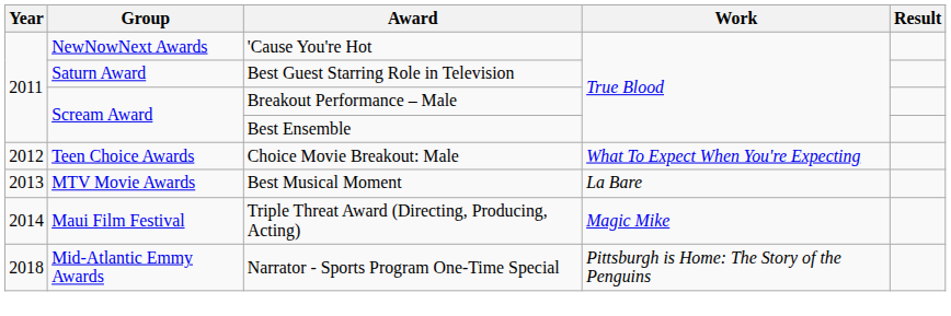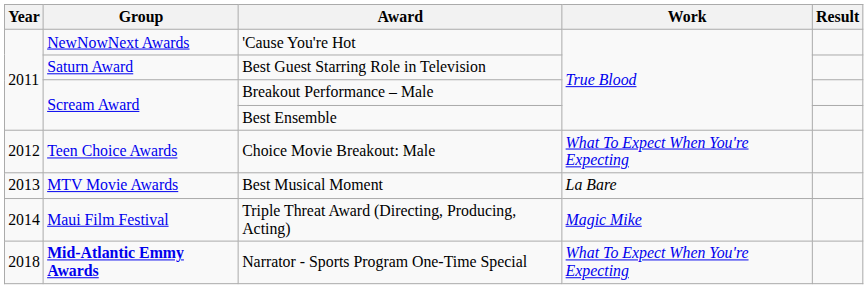Narrator - Sports Program One-Time Special | Group: normal -> bold
Narrator - Sports Program One-Time Special | Work: Pittsburgh is Home: The Story of the Penguins -> What To Expect When You're Expecting
